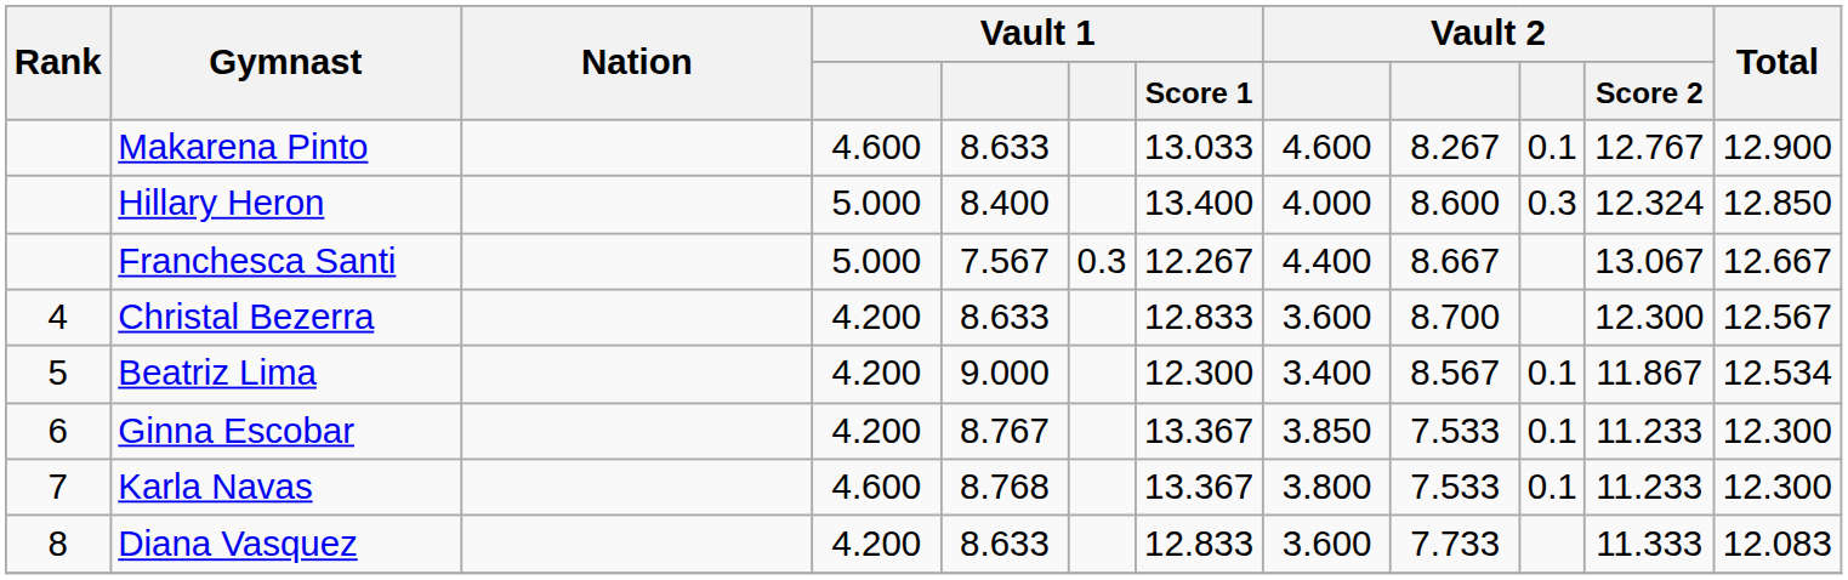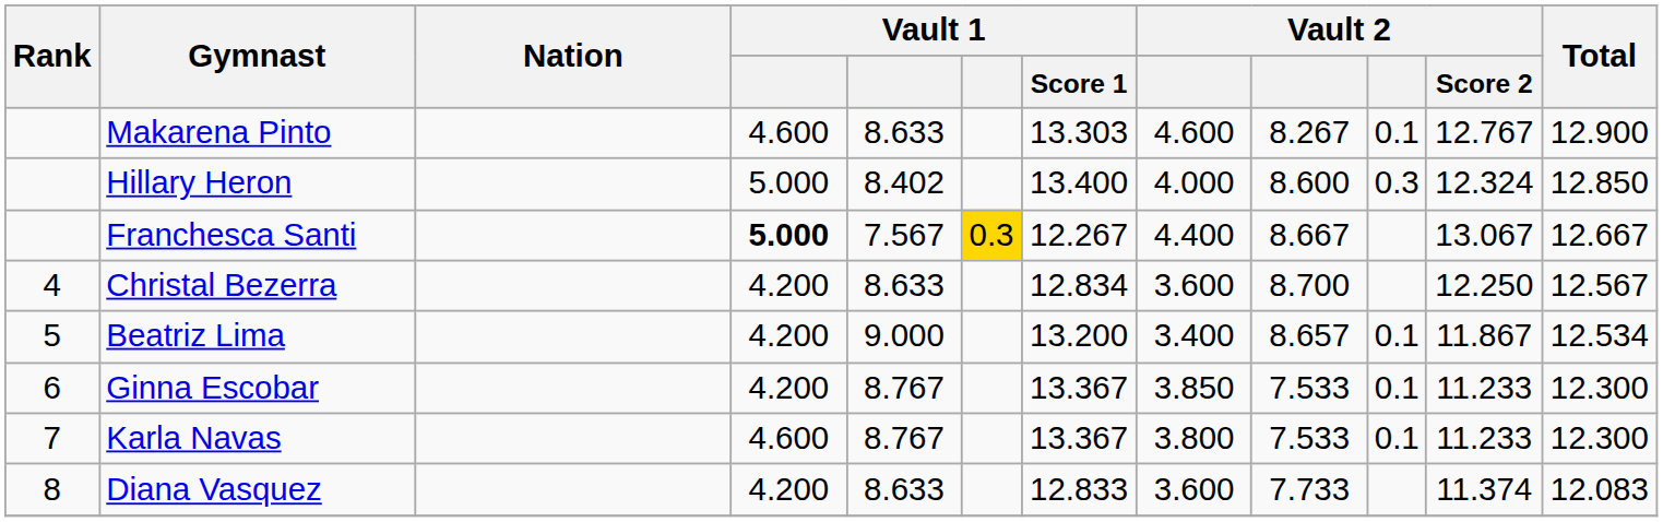Makarena Pinto | Vault 1 / Score 1: 13.033 -> 13.303
Hillary Heron | column 5: 8.400 -> 8.402
Franchesca Santi | column 4: normal -> bold
Franchesca Santi | column 6: no background -> gold background
Christal Bezerra | Vault 1 / Score 1: 12.833 -> 12.834
Christal Bezerra | Vault 2 / Score 2: 12.300 -> 12.250
Beatriz Lima | Vault 1 / Score 1: 12.300 -> 13.200
Beatriz Lima | column 9: 8.567 -> 8.657
Karla Navas | column 5: 8.768 -> 8.767
Diana Vasquez | Vault 2 / Score 2: 11.333 -> 11.374
